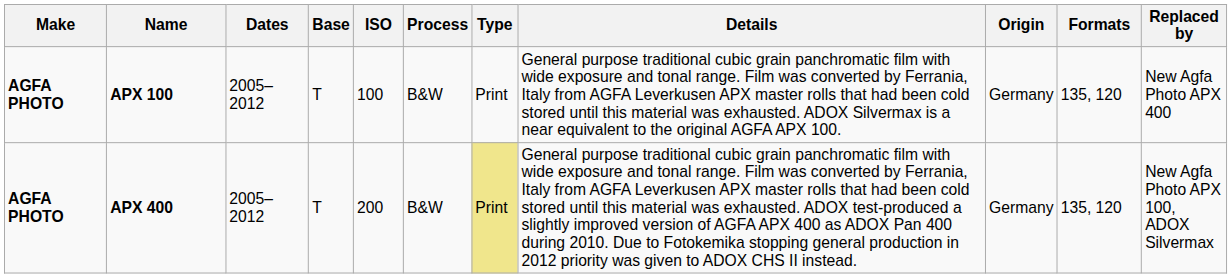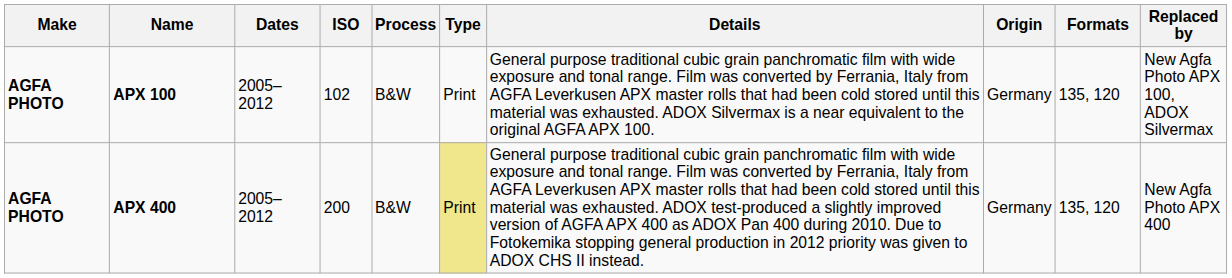- column: Base | T | T
APX 100 | ISO: 100 -> 102
APX 100 | Replaced by: New Agfa Photo APX 400 -> New Agfa Photo APX 100, ADOX Silvermax
APX 400 | Replaced by: New Agfa Photo APX 100, ADOX Silvermax -> New Agfa Photo APX 400
